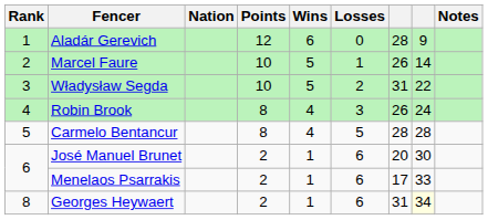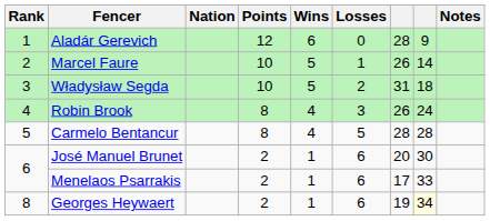Władysław Segda | column 8: 22 -> 18
Georges Heywaert | column 7: 31 -> 19
